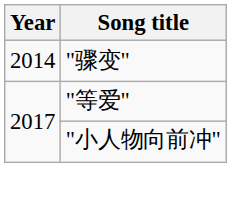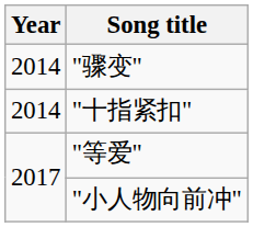+ row: 2014 | "十指紧扣"
